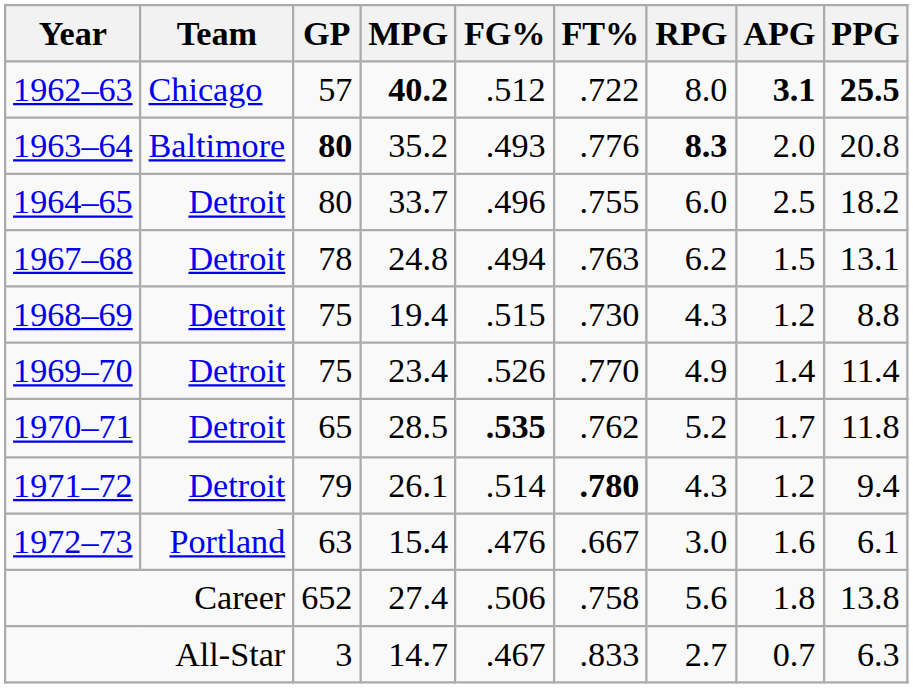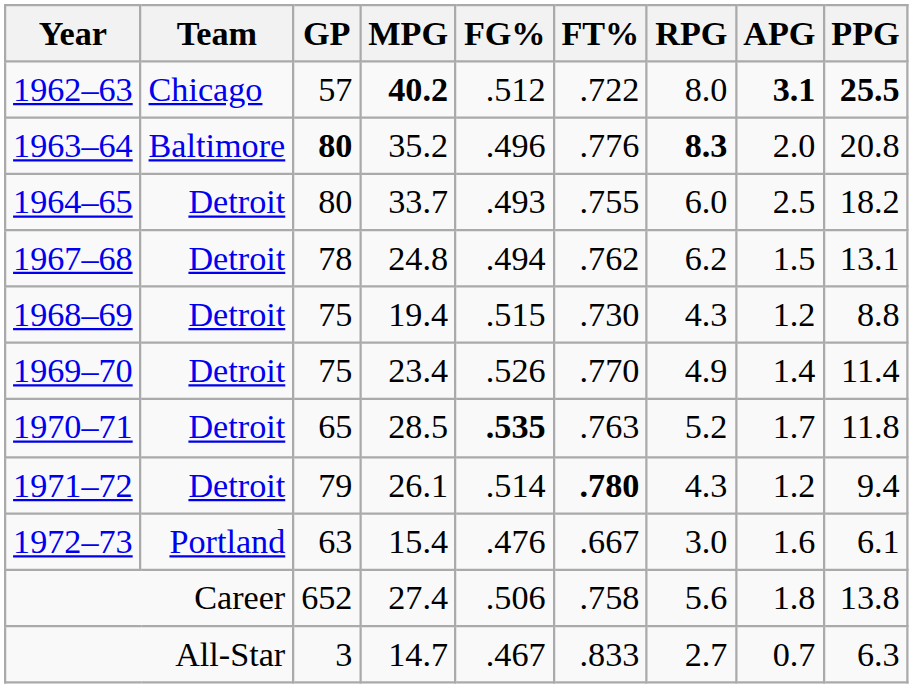1963–64 | FG%: .493 -> .496
1964–65 | FG%: .496 -> .493
1967–68 | FT%: .763 -> .762
1970–71 | FT%: .762 -> .763
